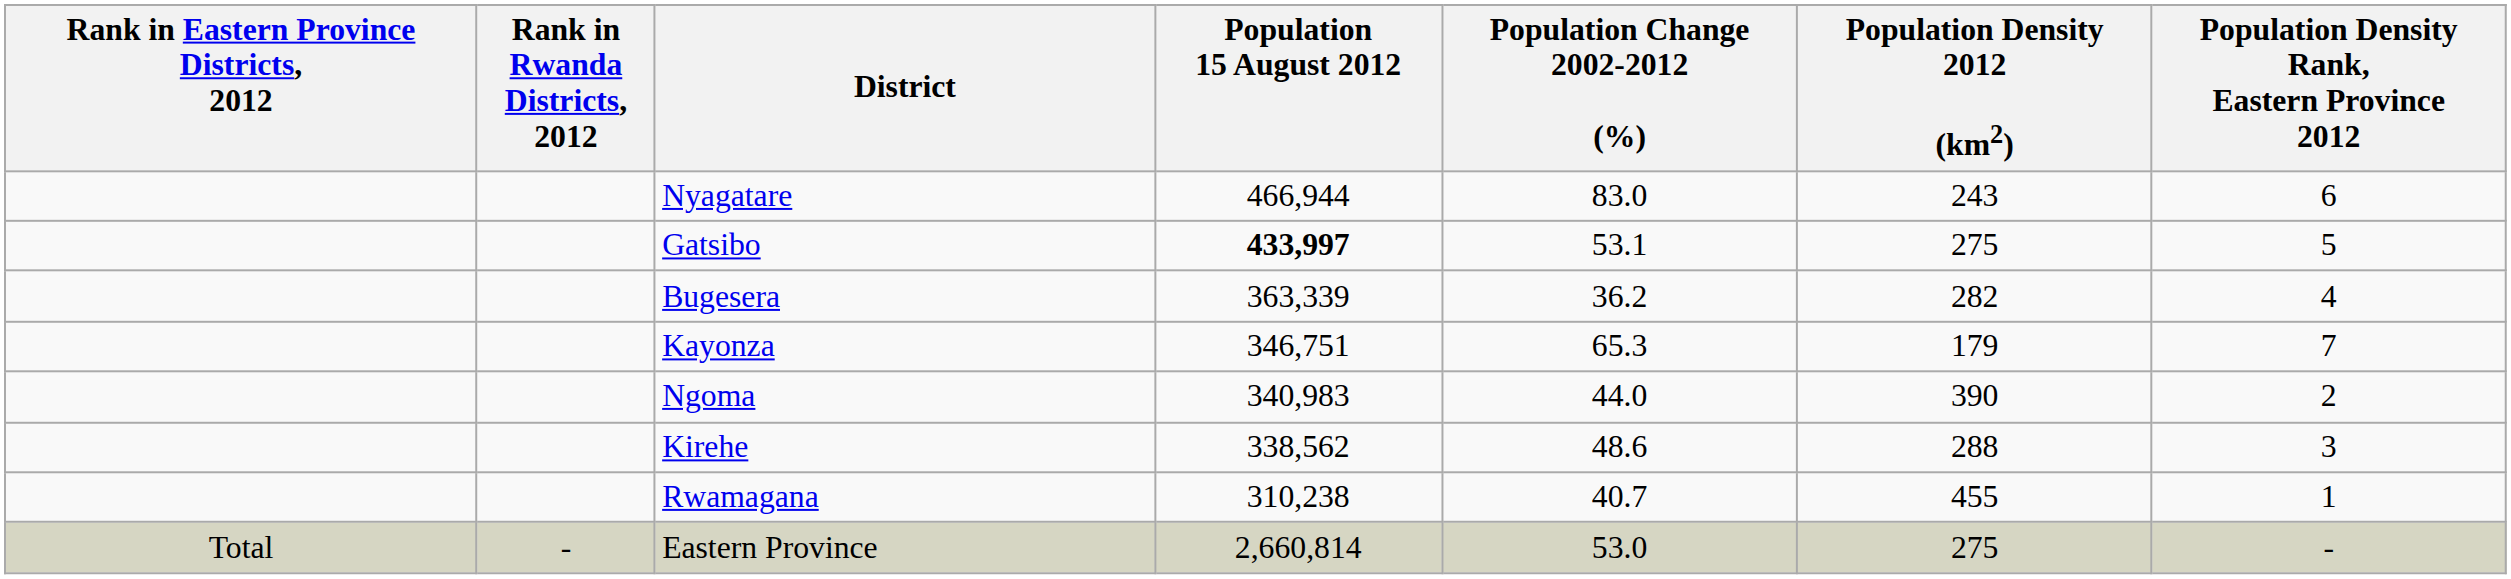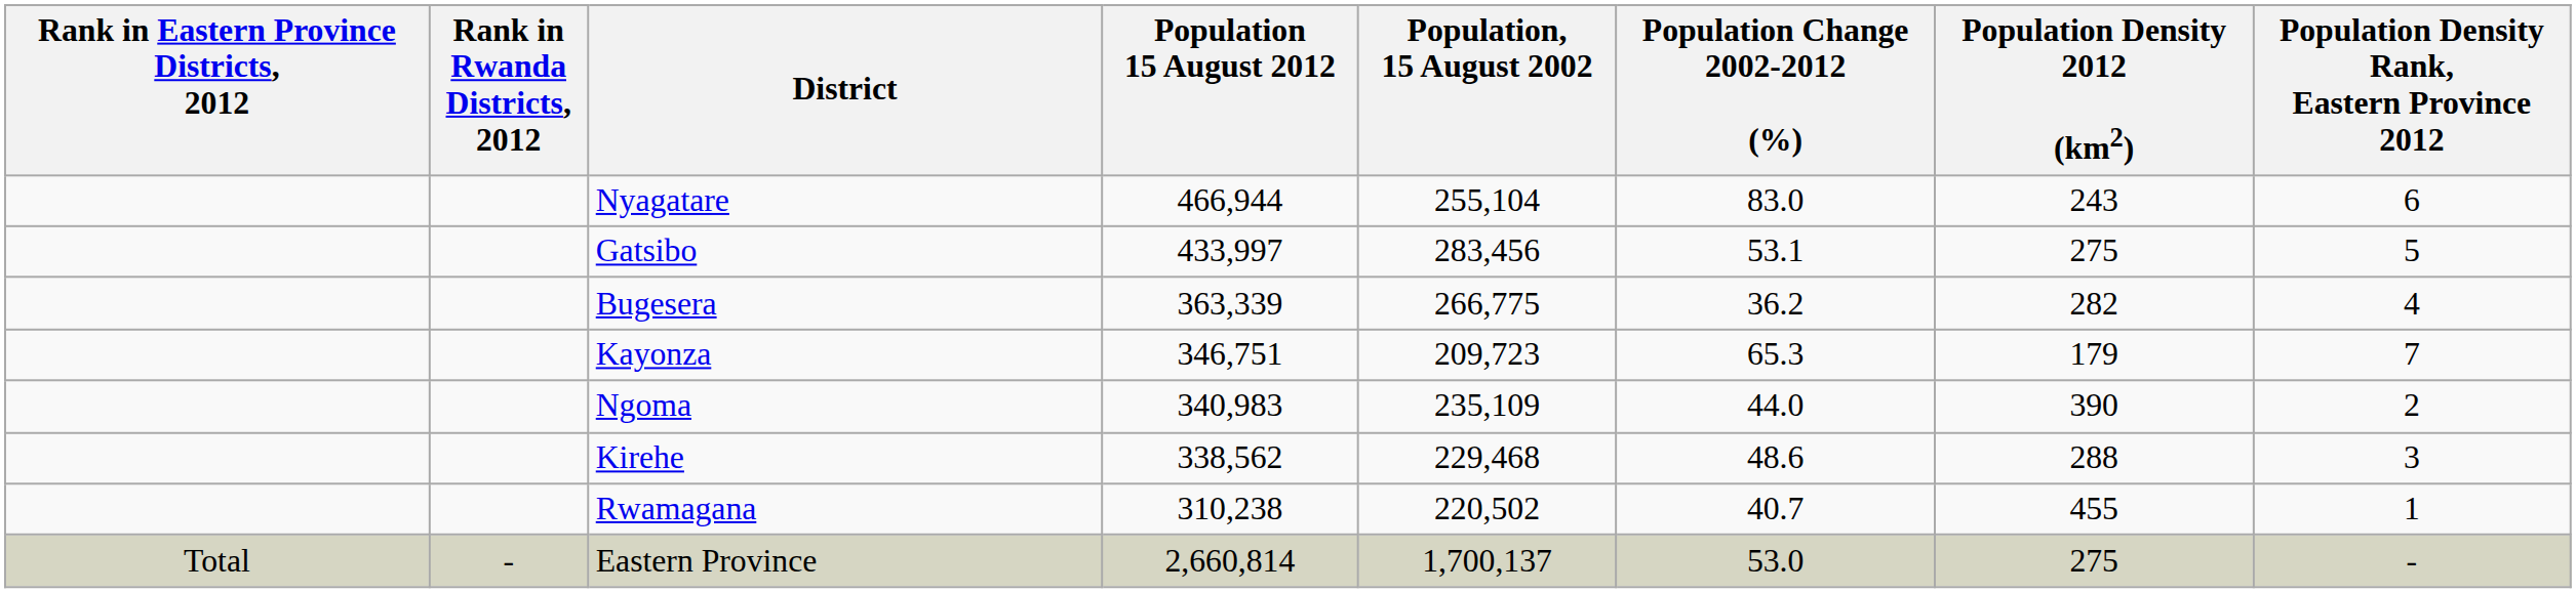+ column: Population, 15 August 2002 | 255,104 | 283,456 | 266,775 | 209,723 | 235,109 | 229,468 | 220,502 | 1,700,137
Gatsibo | Population 15 August 2012: bold -> normal
